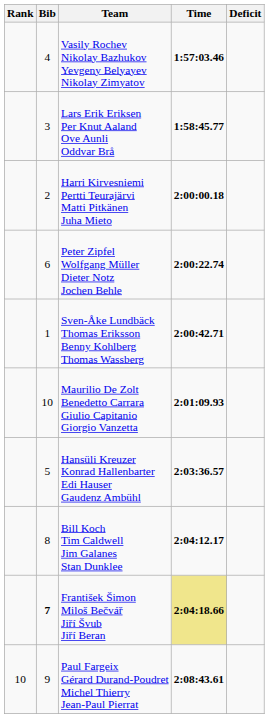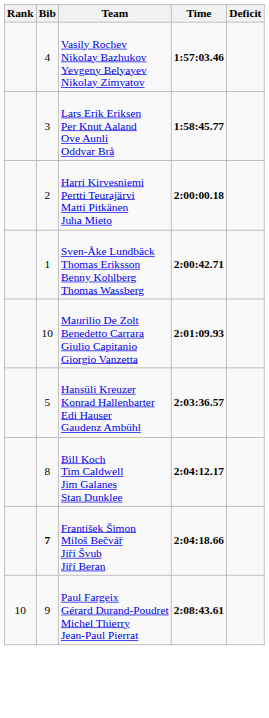- row: 6 | Peter Zipfel Wolfgang Müller Dieter Notz Jochen Behle | 2:00:22.74
František Šimon Miloš Bečvář Jiří Švub Jiří Beran | Time: khaki background -> no background
